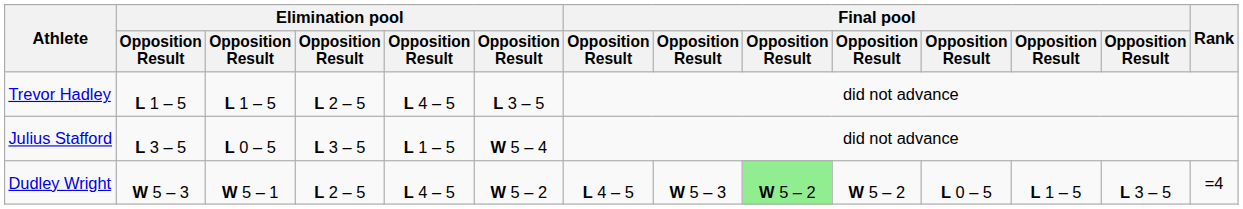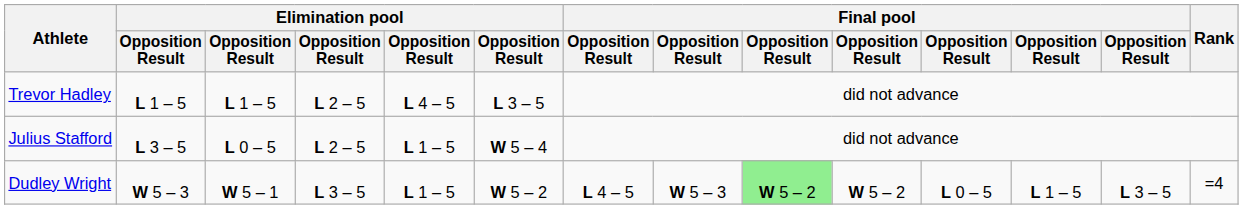Julius Stafford | column 4: L 3 – 5 -> L 2 – 5
Dudley Wright | column 4: L 2 – 5 -> L 3 – 5
Dudley Wright | column 5: L 4 – 5 -> L 1 – 5
